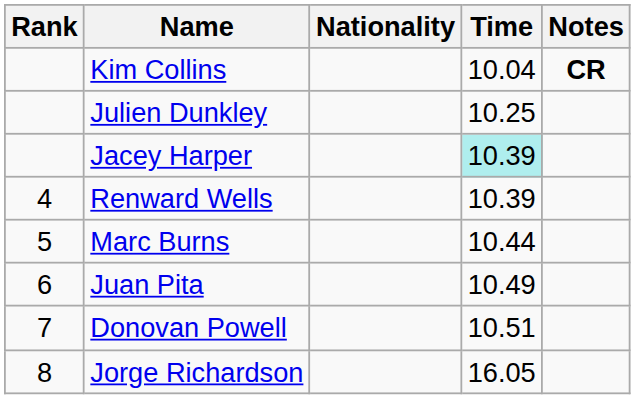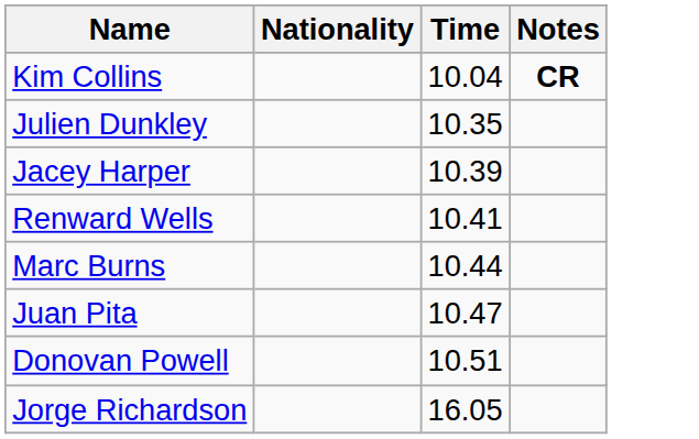- column: Rank | 4 | 5 | 6 | 7 | 8
Julien Dunkley | Time: 10.25 -> 10.35
Jacey Harper | Time: paleturquoise background -> no background
Renward Wells | Time: 10.39 -> 10.41
Juan Pita | Time: 10.49 -> 10.47
